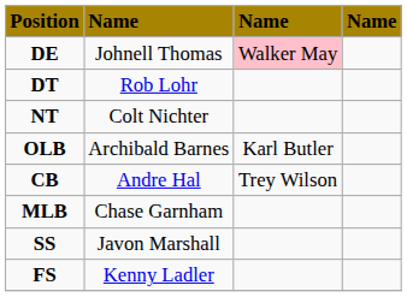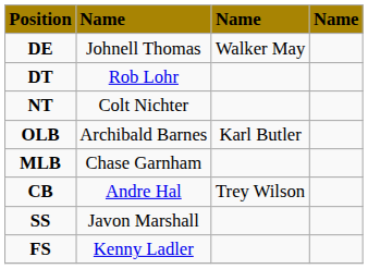DE | column 3: pink background -> no background
rows swapped: MLB <-> CB
